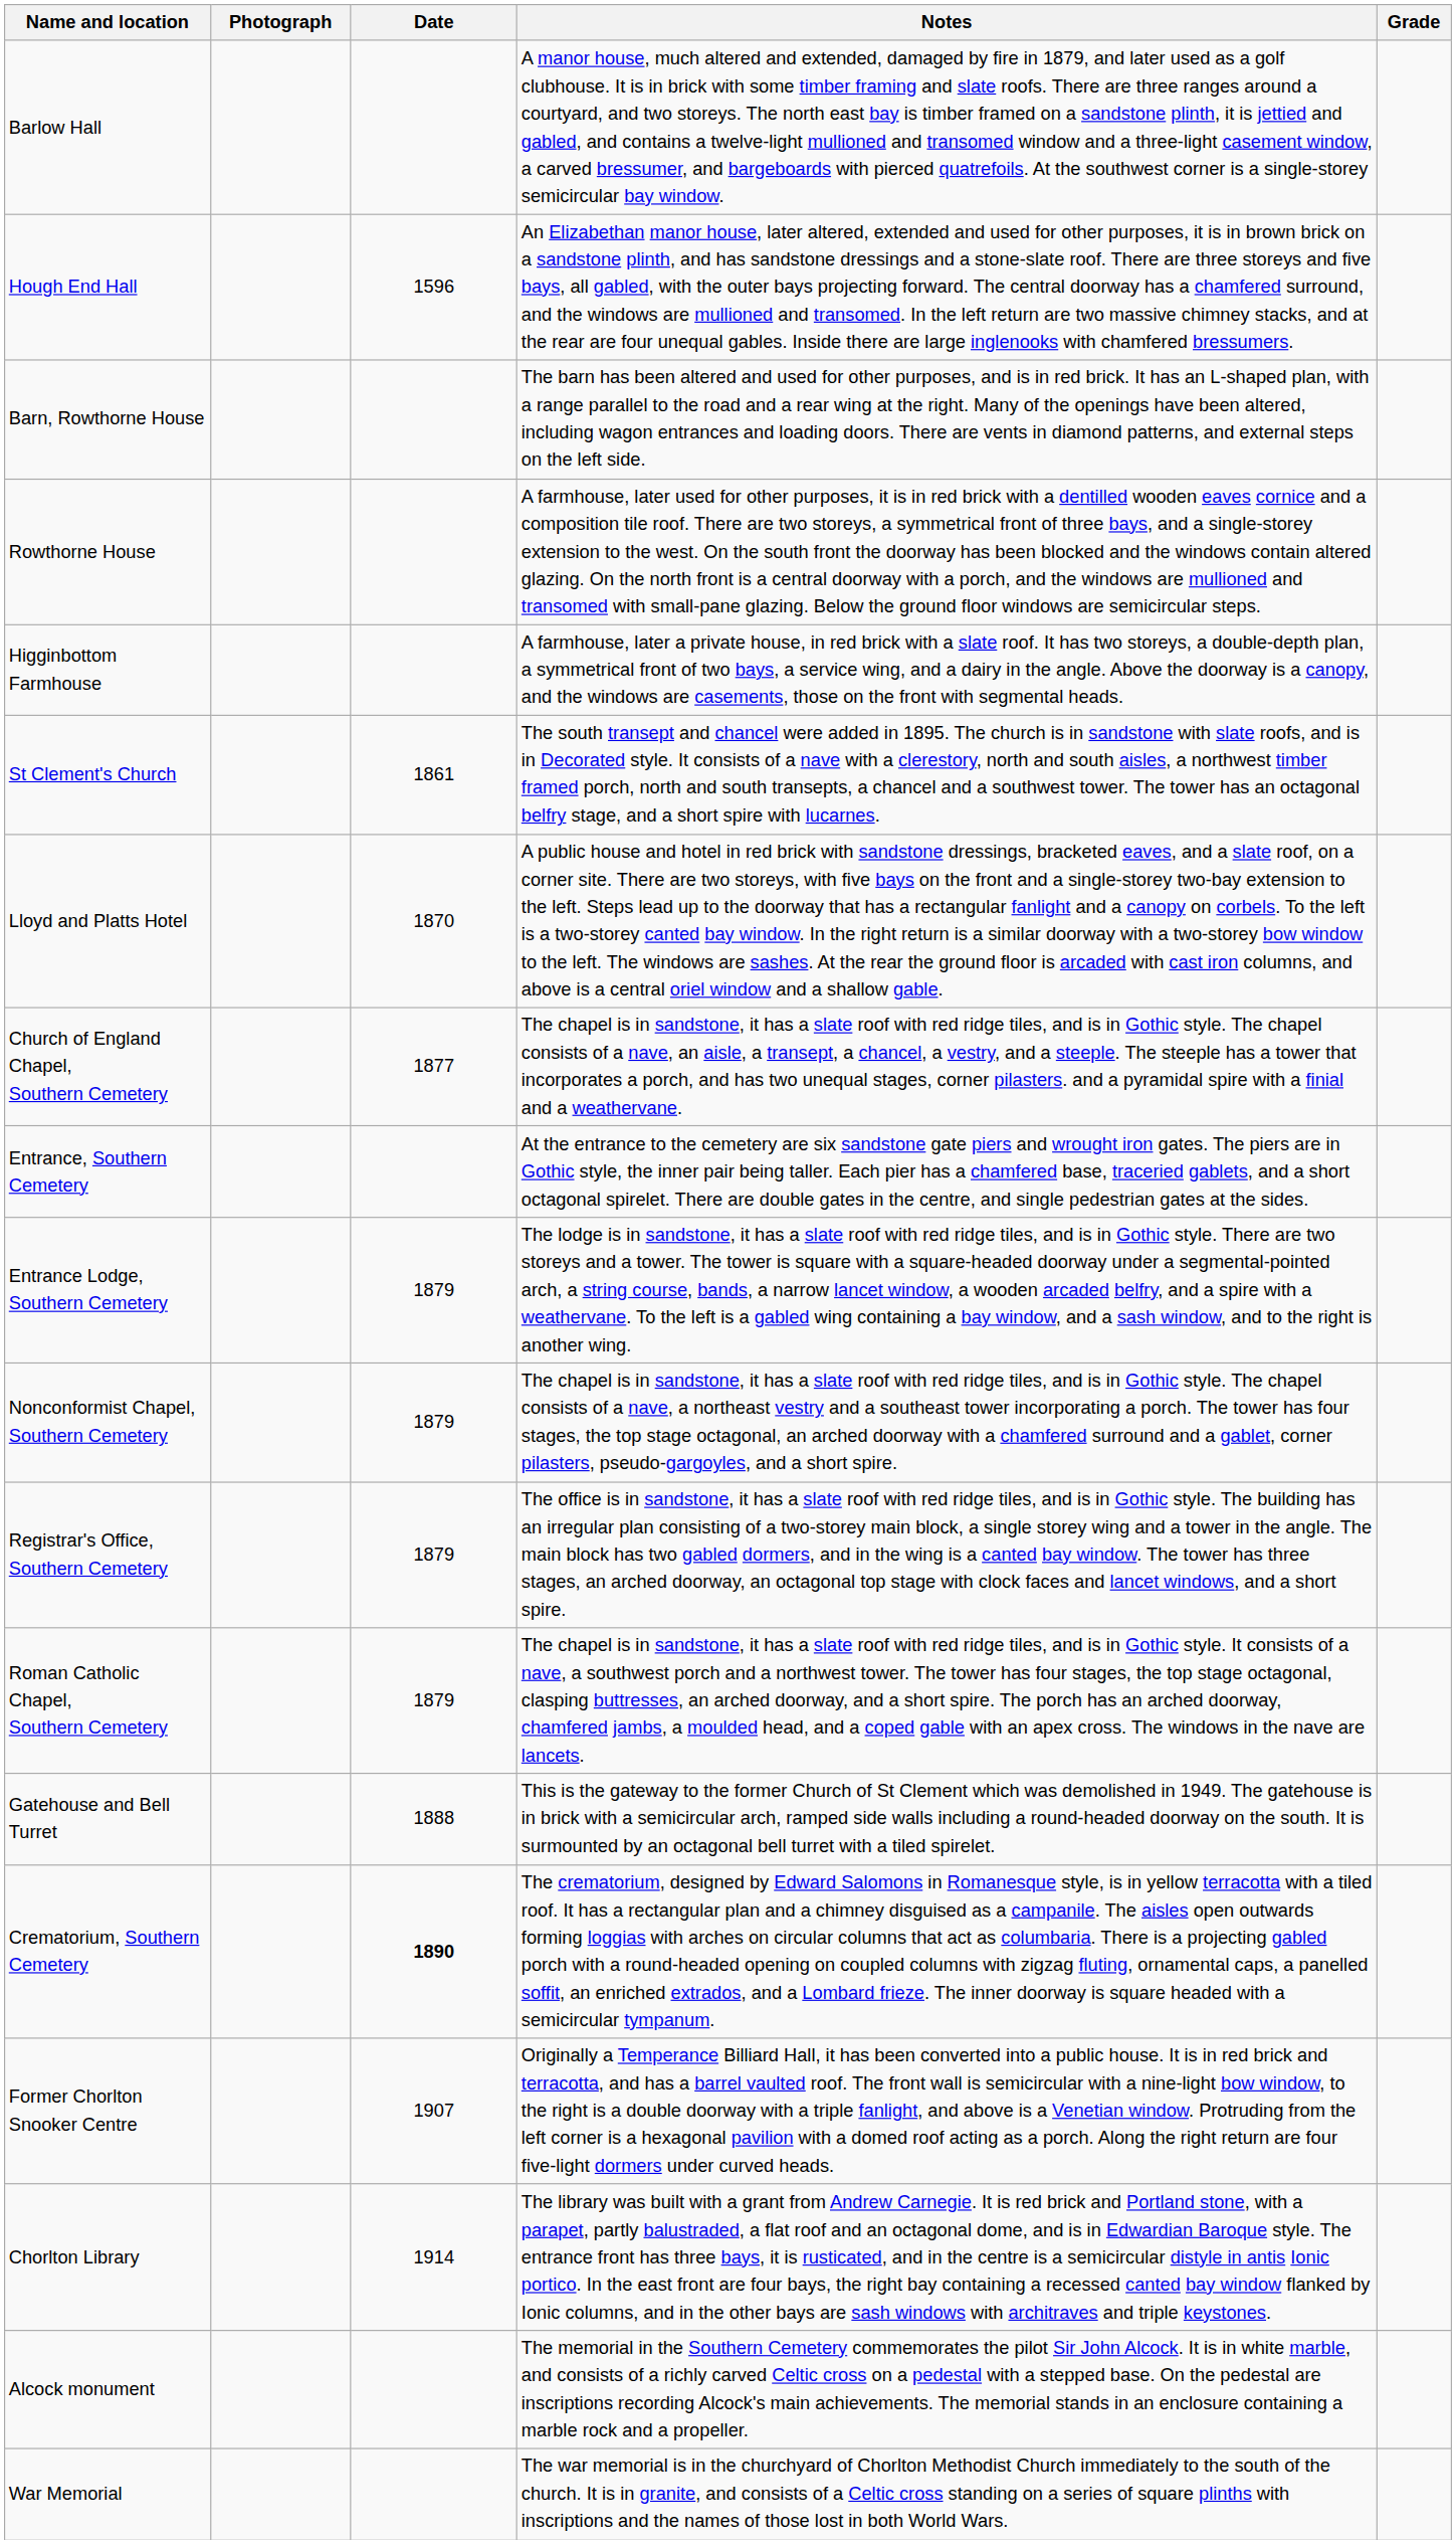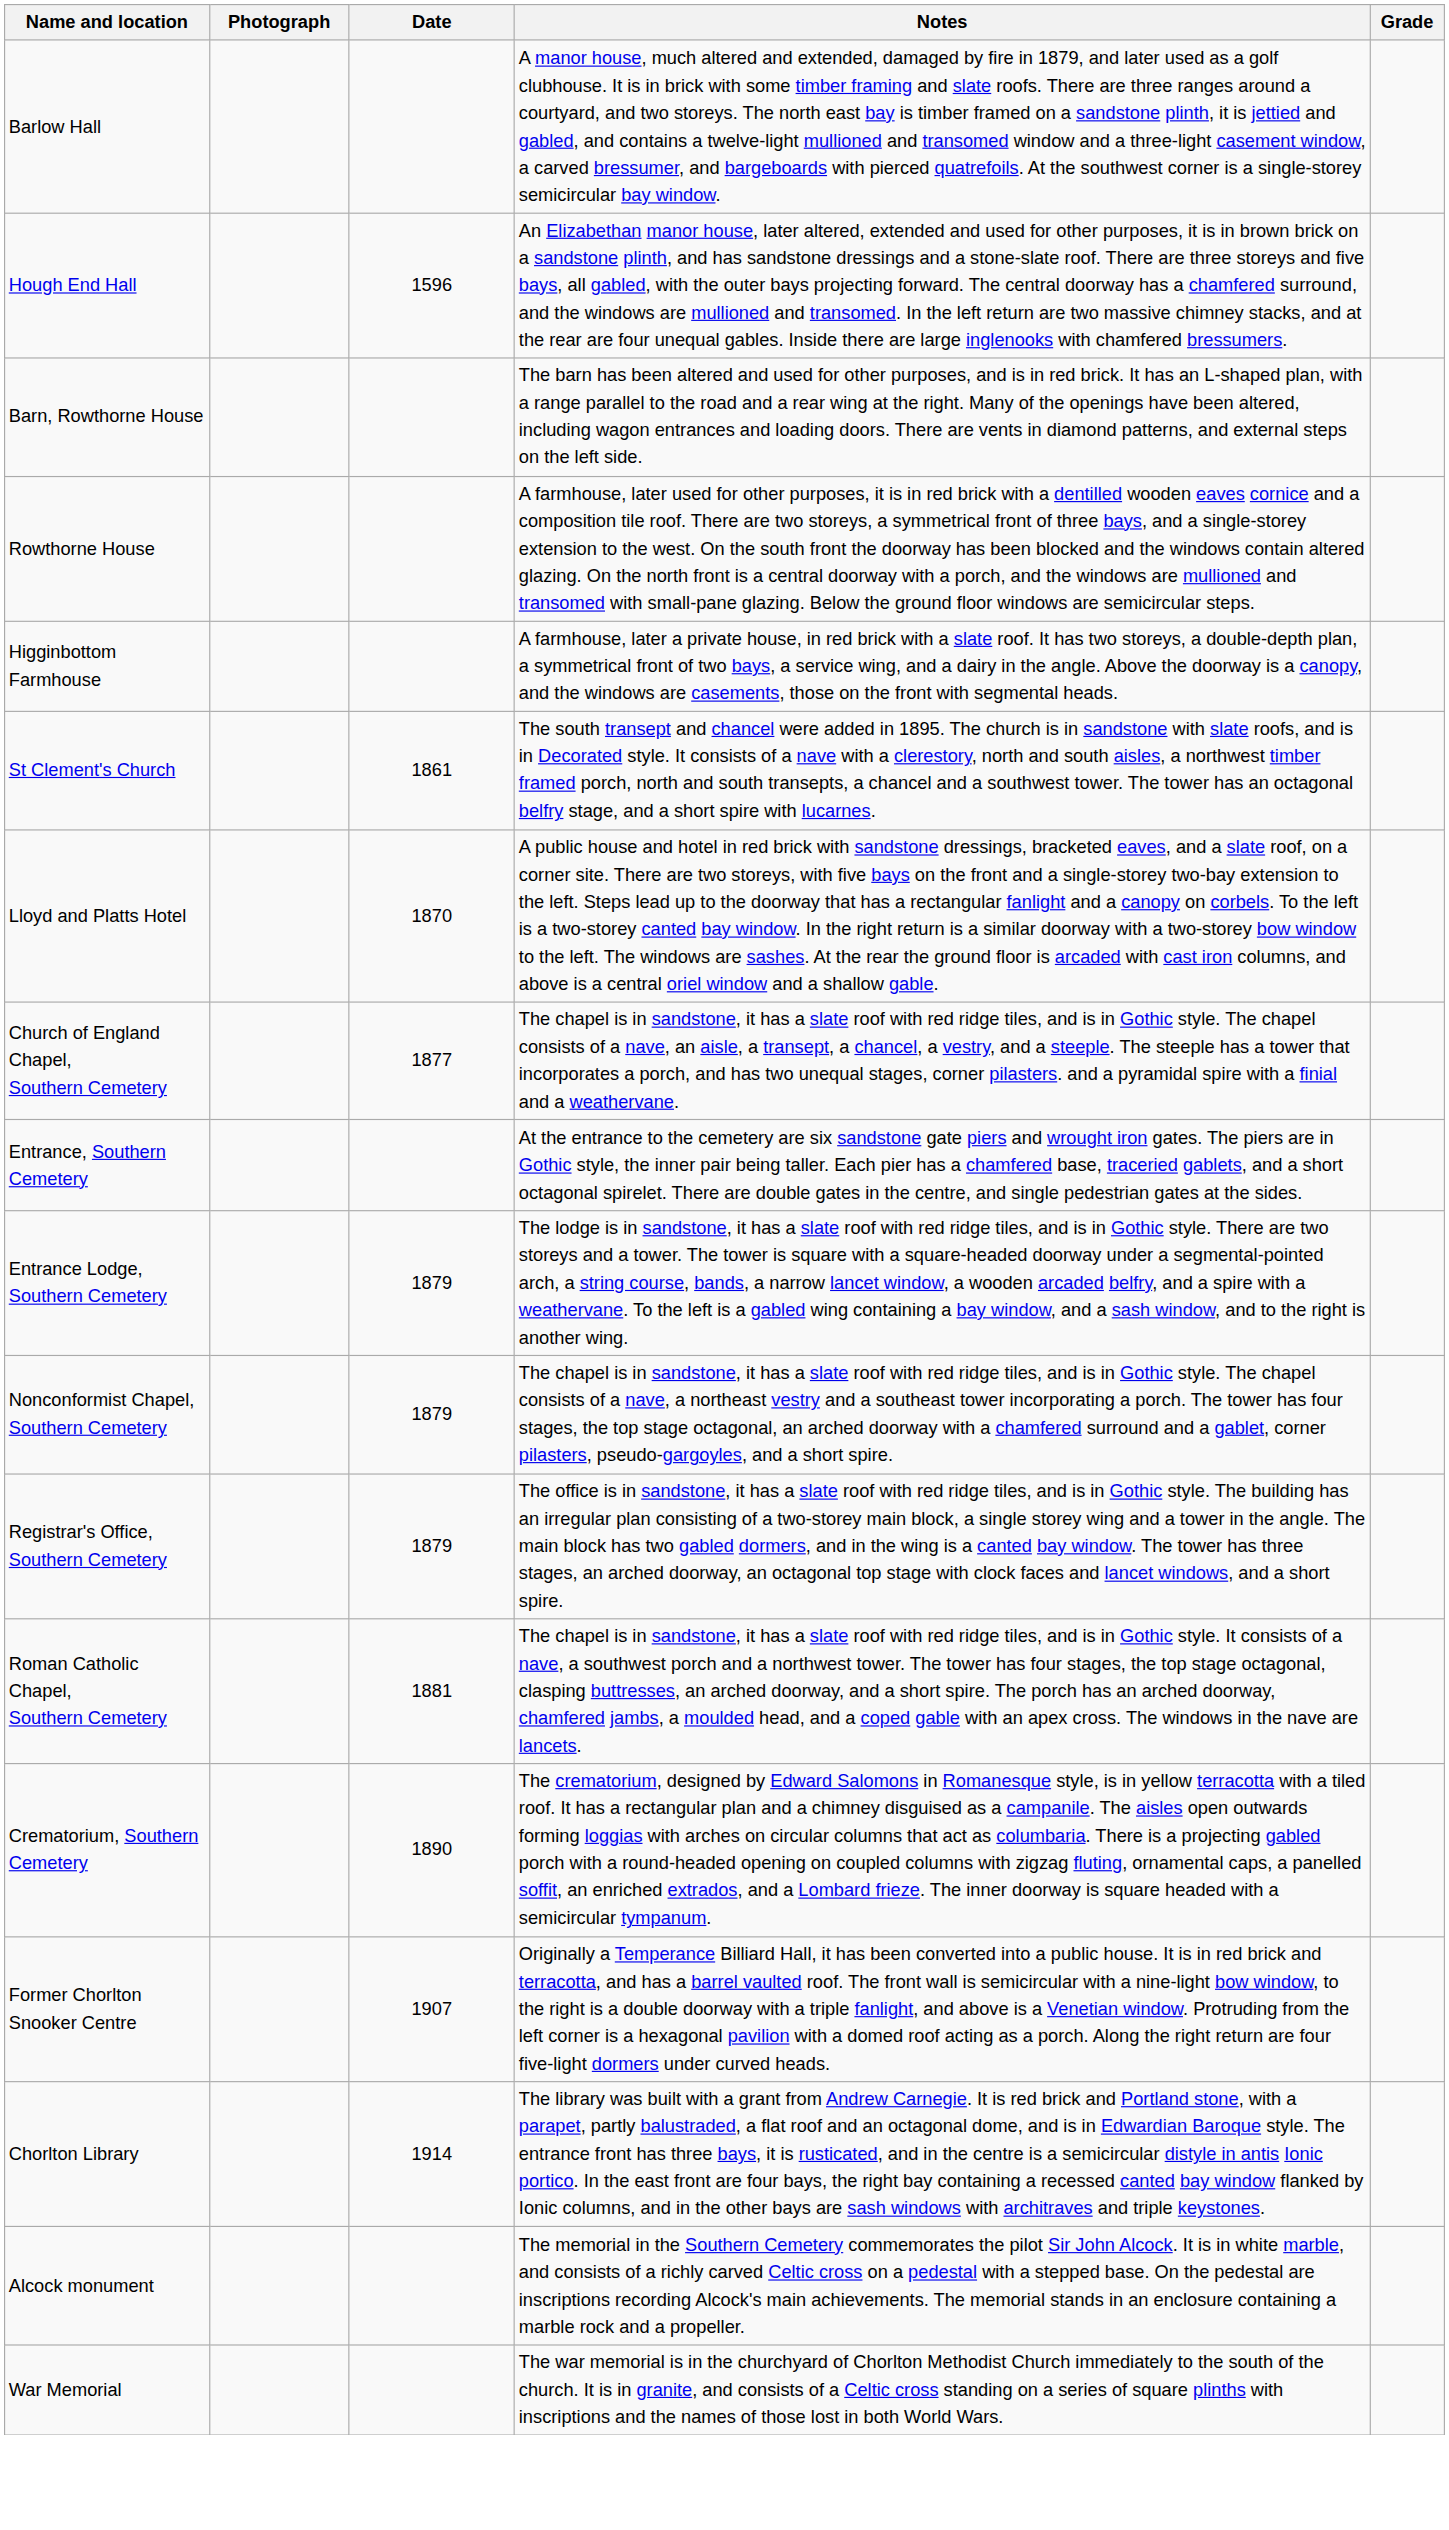Roman Catholic Chapel, Southern Cemetery | Date: 1879 -> 1881
- row: Gatehouse and Bell Turret | 1888 | This is the gateway to the former Church of St Clement which was demolished in 1949. The gatehouse is in brick with a semicircular arch, ramped side walls including a round-headed doorway on the south. It is surmounted by an octagonal bell turret with a tiled spirelet.
Crematorium, Southern Cemetery | Date: bold -> normal
